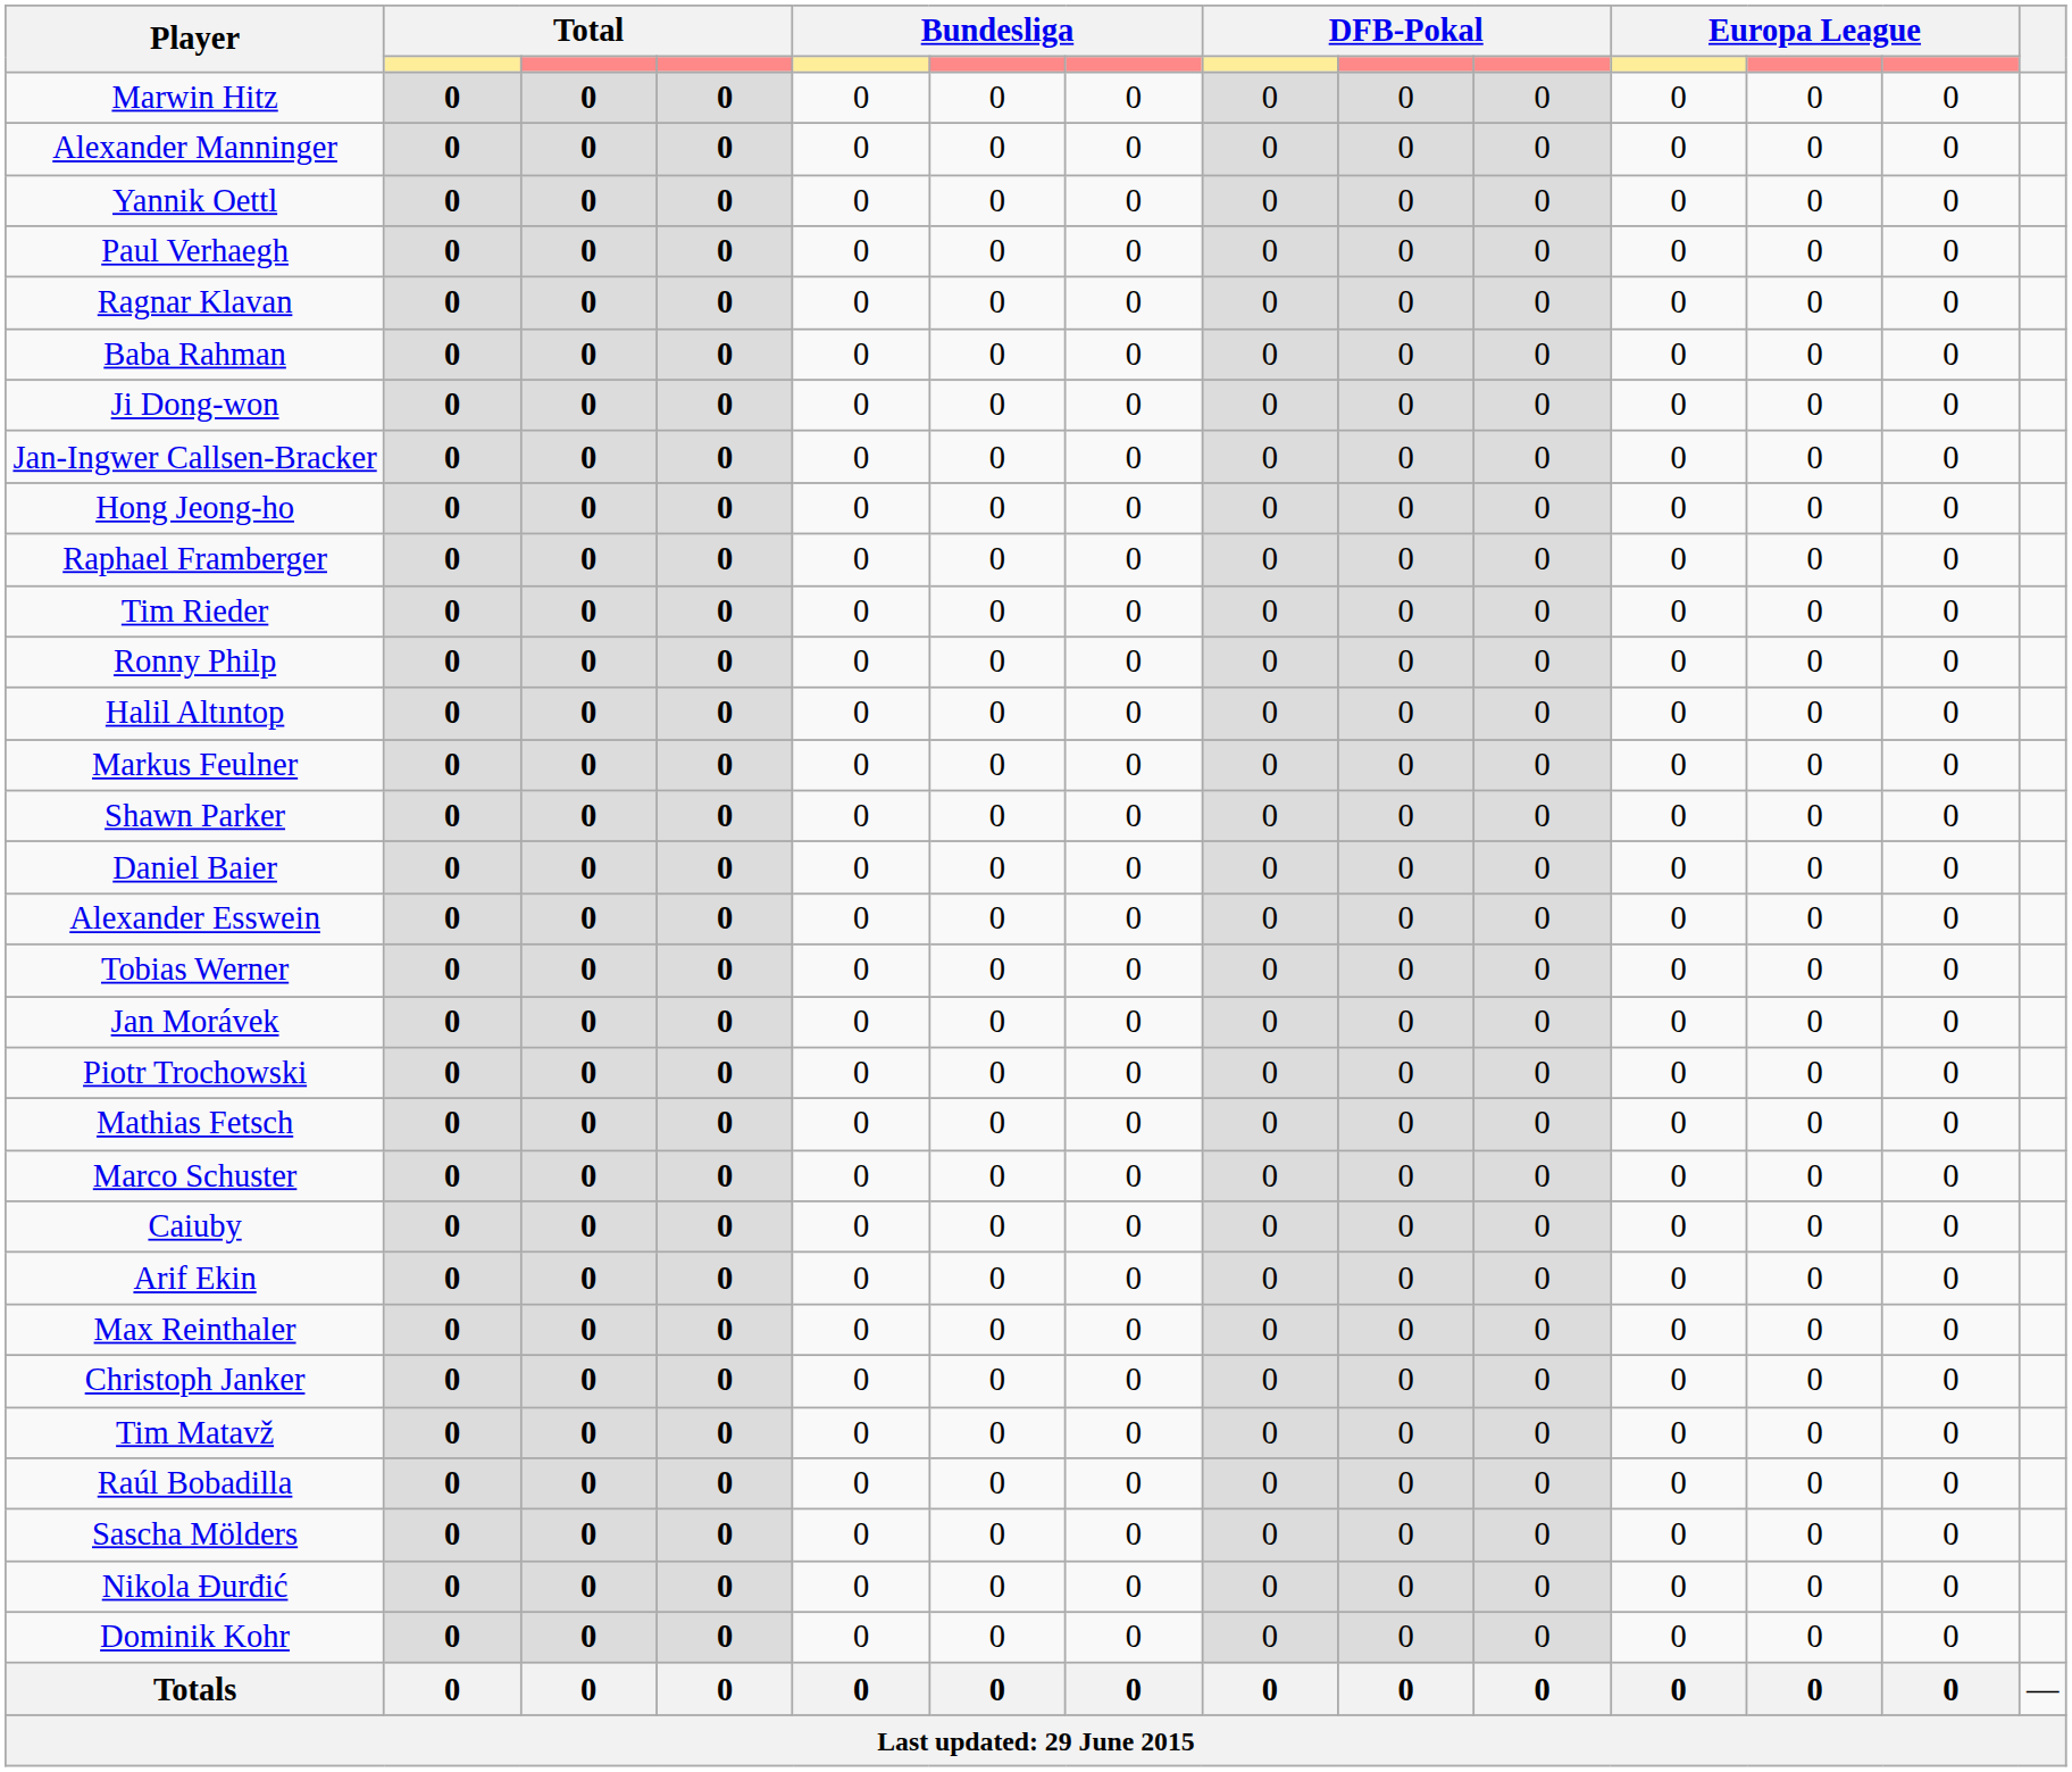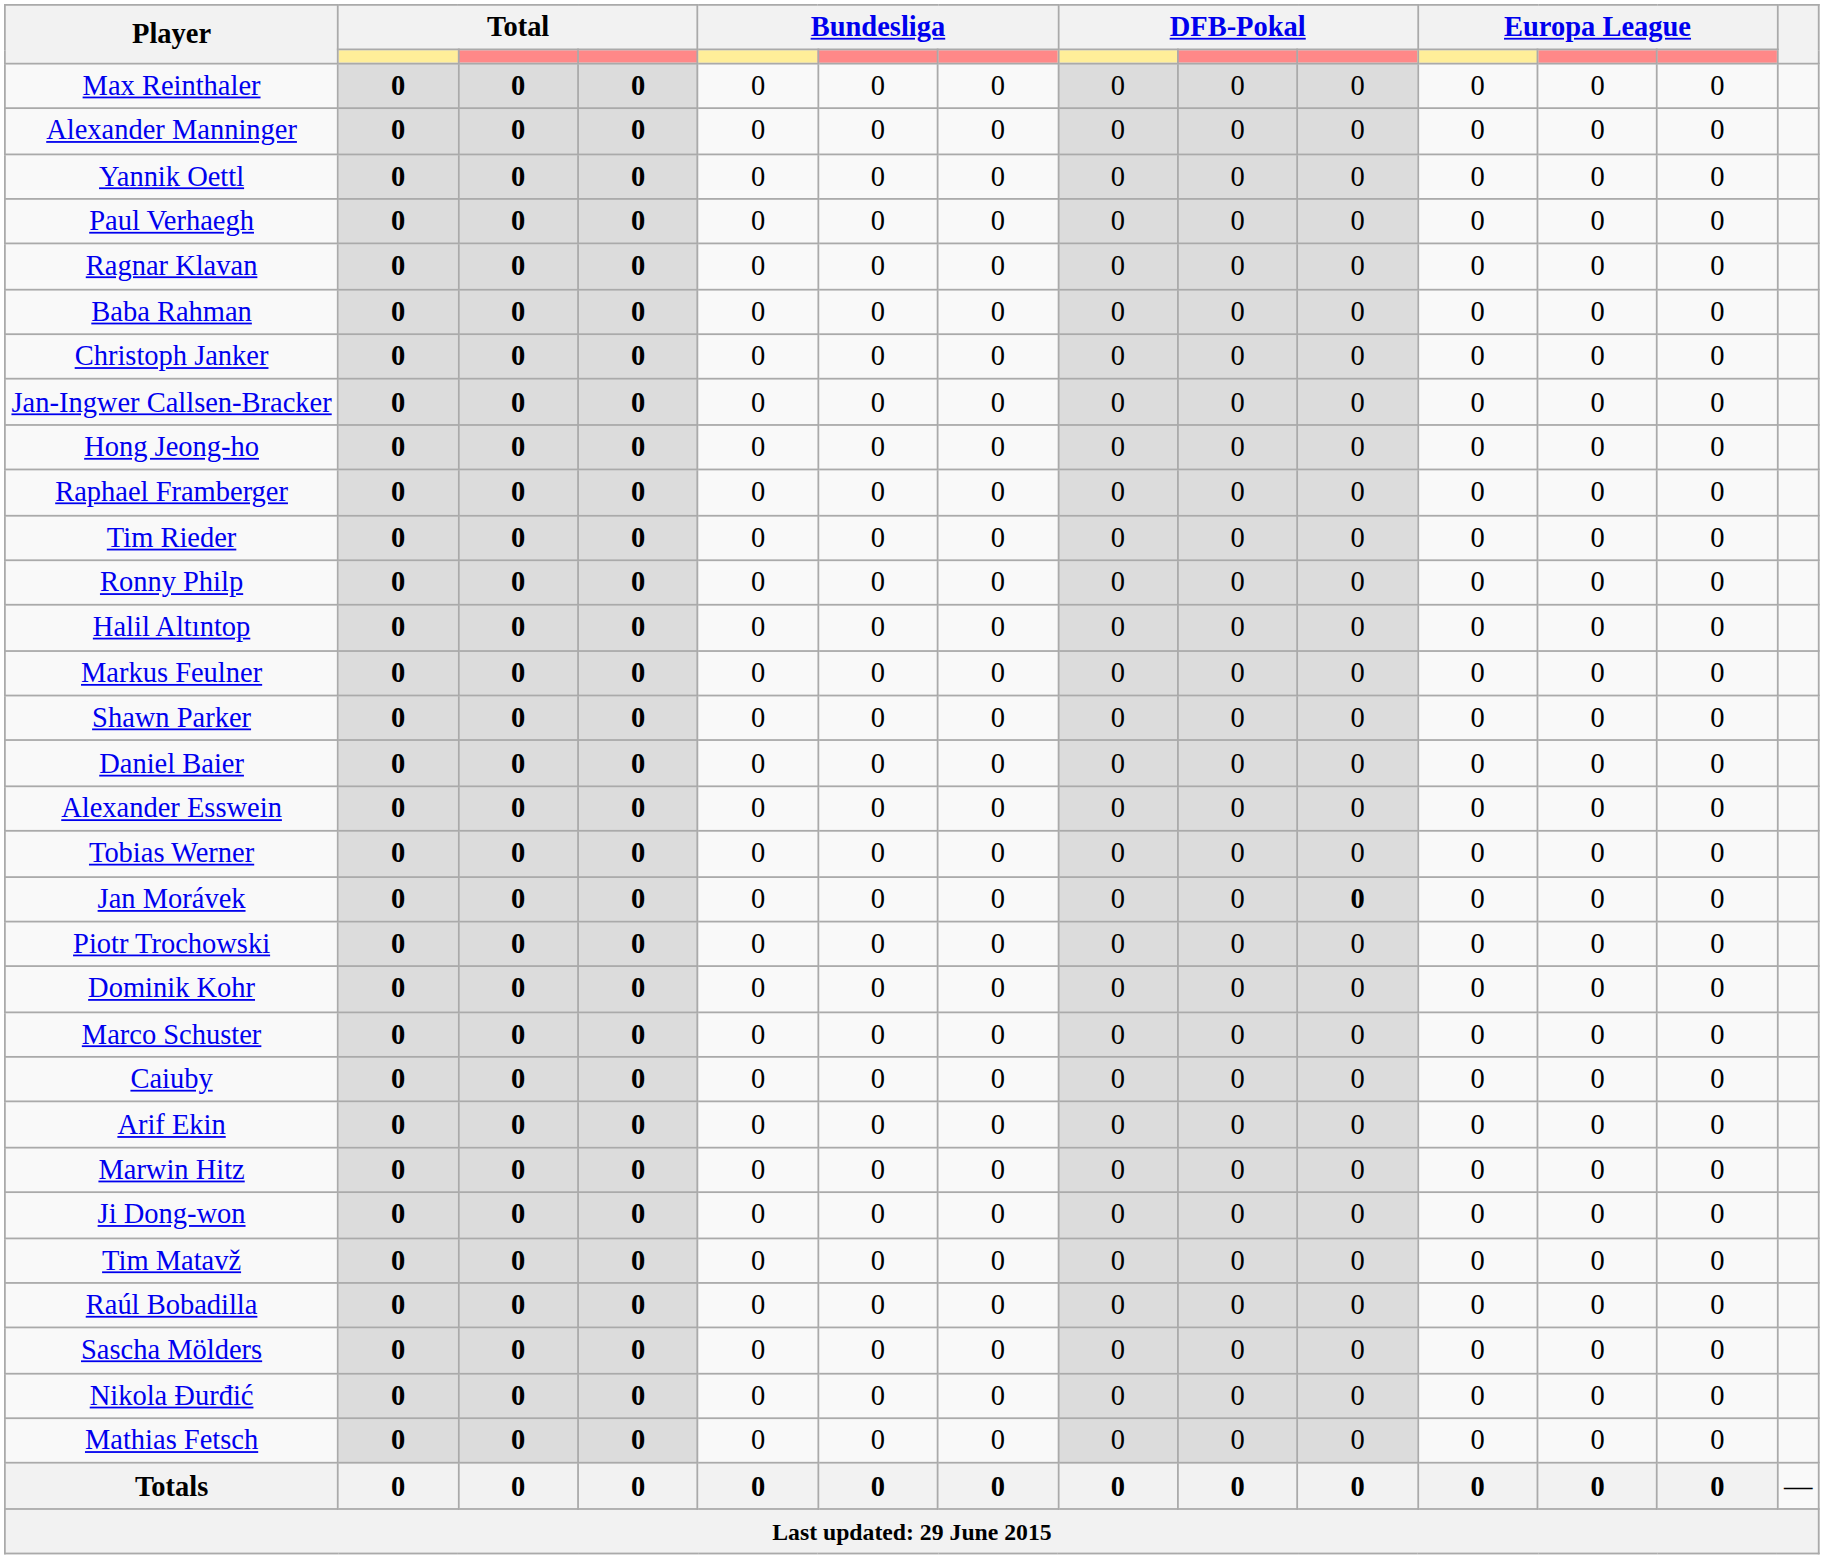rows swapped: Marwin Hitz <-> Max Reinthaler
rows swapped: Christoph Janker <-> Ji Dong-won
Jan Morávek | column 10: normal -> bold
rows swapped: Dominik Kohr <-> Mathias Fetsch
